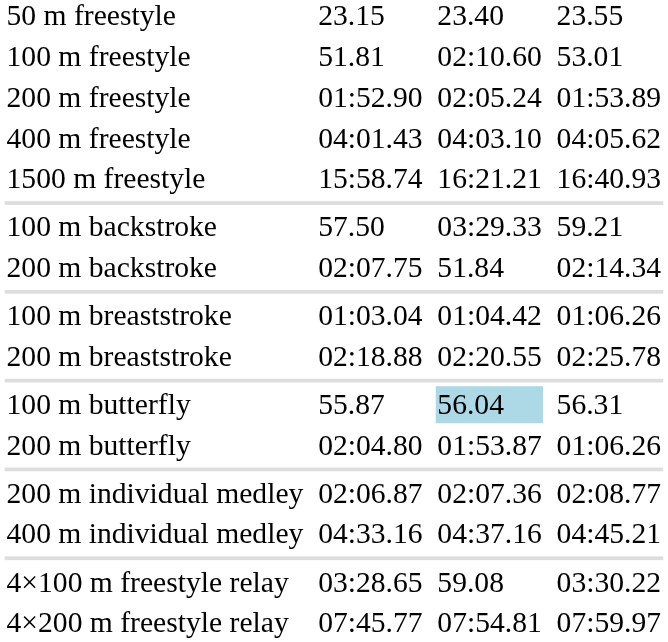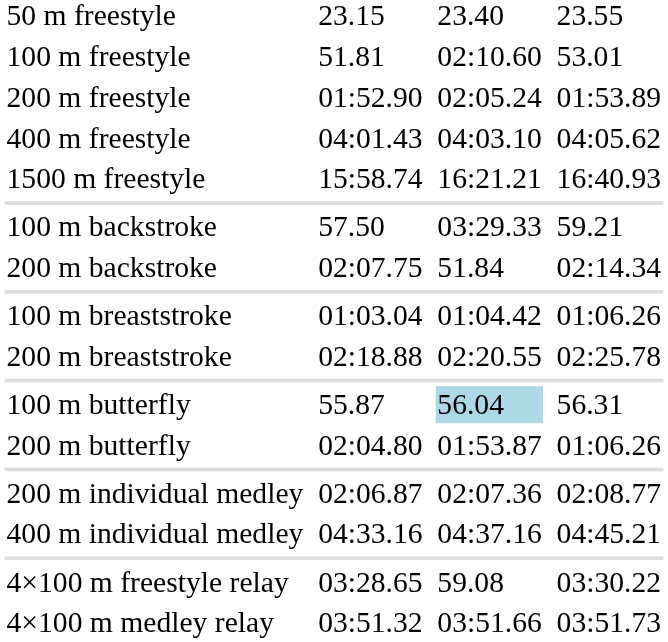- row: 4×200 m freestyle relay | 07:45.77 | 07:54.81 | 07:59.97
+ row: 4×100 m medley relay | 03:51.32 | 03:51.66 | 03:51.73
